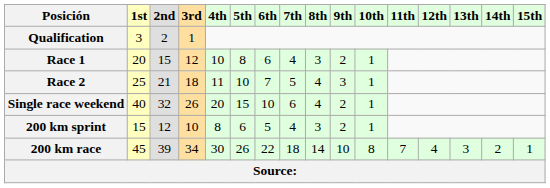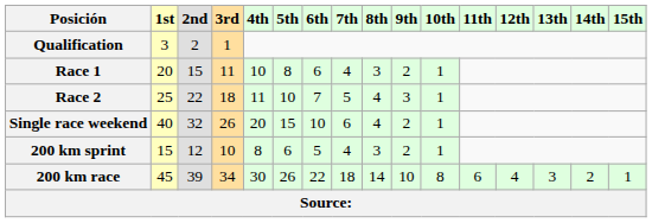Race 1 | 3rd: 12 -> 11
Race 2 | 2nd: 21 -> 22
200 km race | 11th: 7 -> 6
